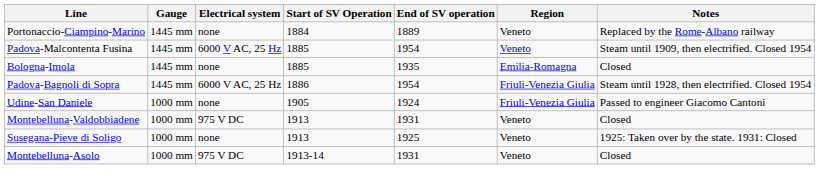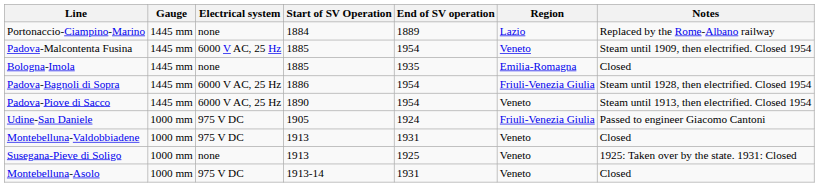Portonaccio-Ciampino-Marino | Region: Veneto -> Lazio
+ row: Padova-Piove di Sacco | 1445 mm | 6000 V AC, 25 Hz | 1890 | 1954 | Veneto | Steam until 1913, then electrified. Closed 1954
Udine-San Daniele | Electrical system: none -> 975 V DC
